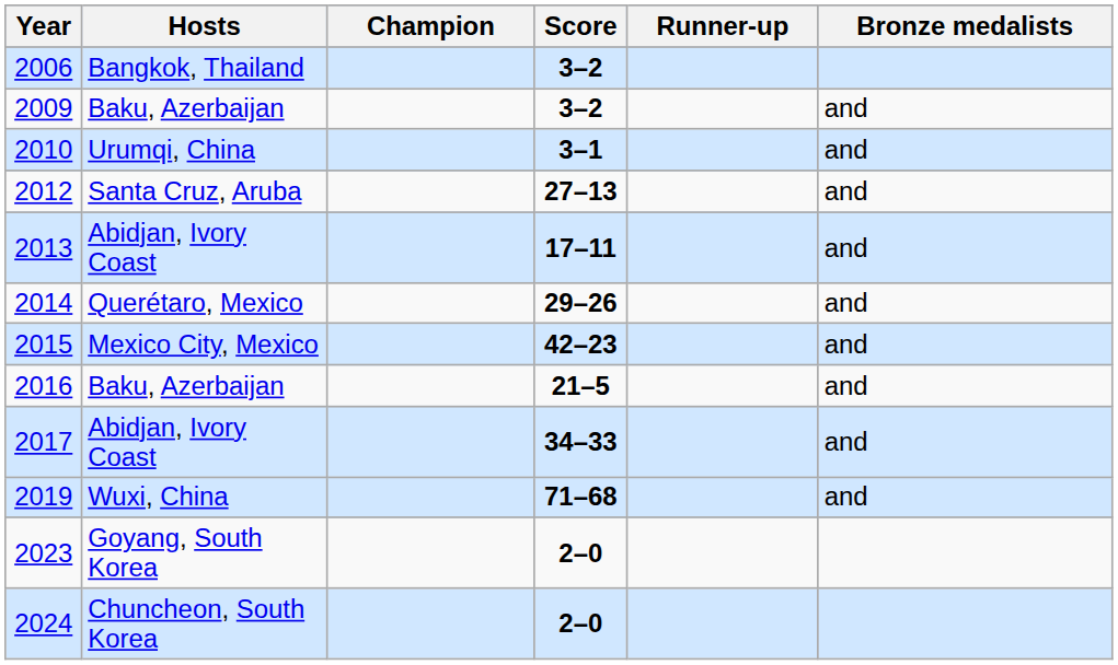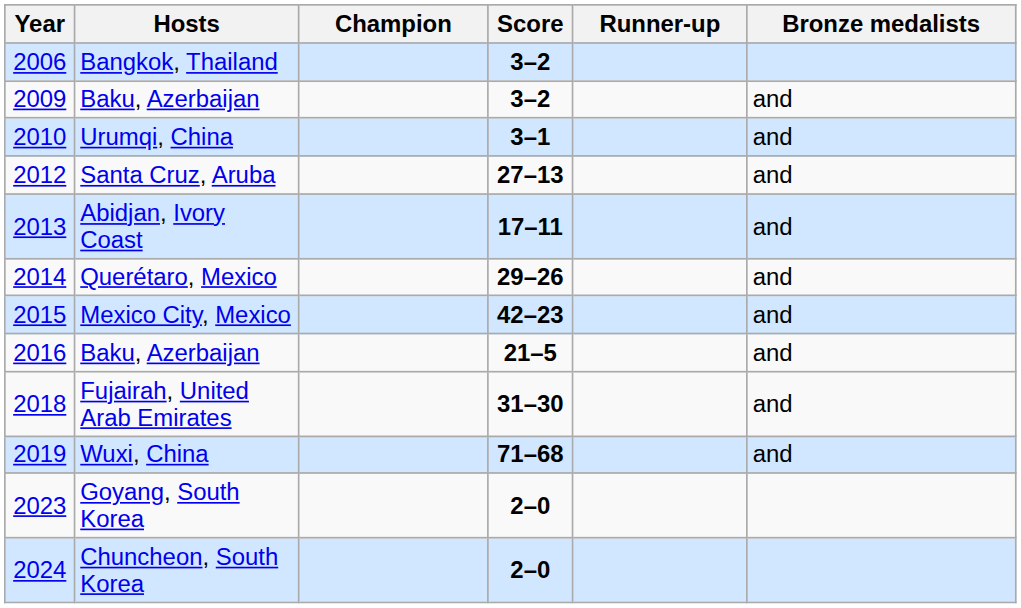- row: 2017 | Abidjan, Ivory Coast | 34–33 | and
+ row: 2018 | Fujairah, United Arab Emirates | 31–30 | and
